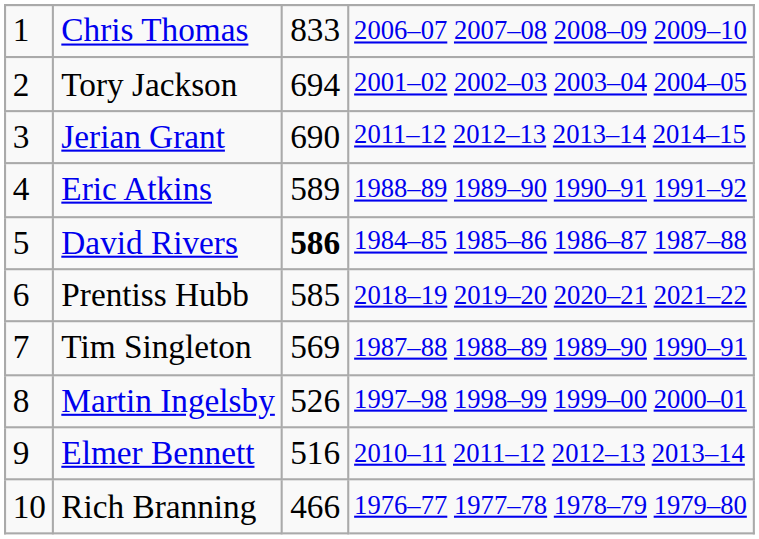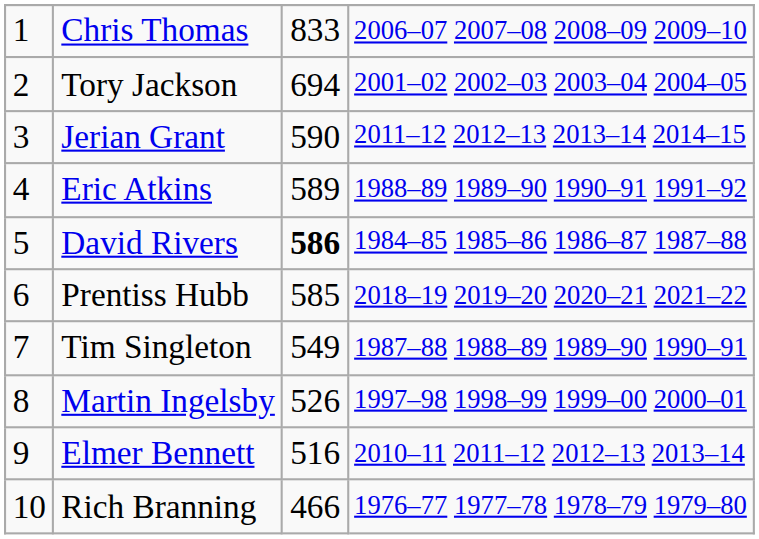Jerian Grant | column 3: 690 -> 590
Tim Singleton | column 3: 569 -> 549
